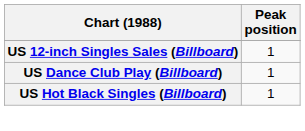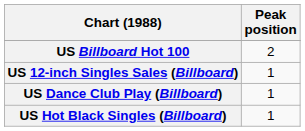+ row: US Billboard Hot 100 | 2
